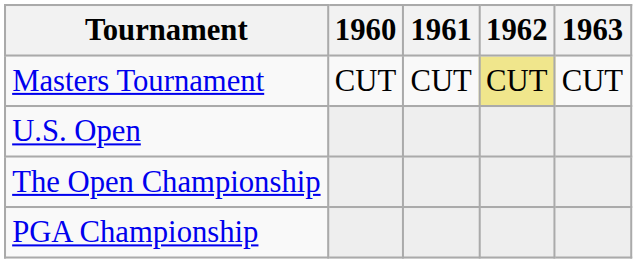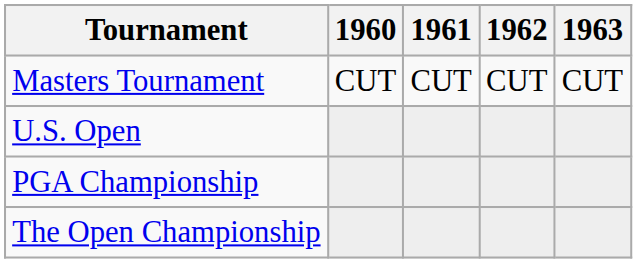Masters Tournament | 1962: khaki background -> no background
rows swapped: The Open Championship <-> PGA Championship
